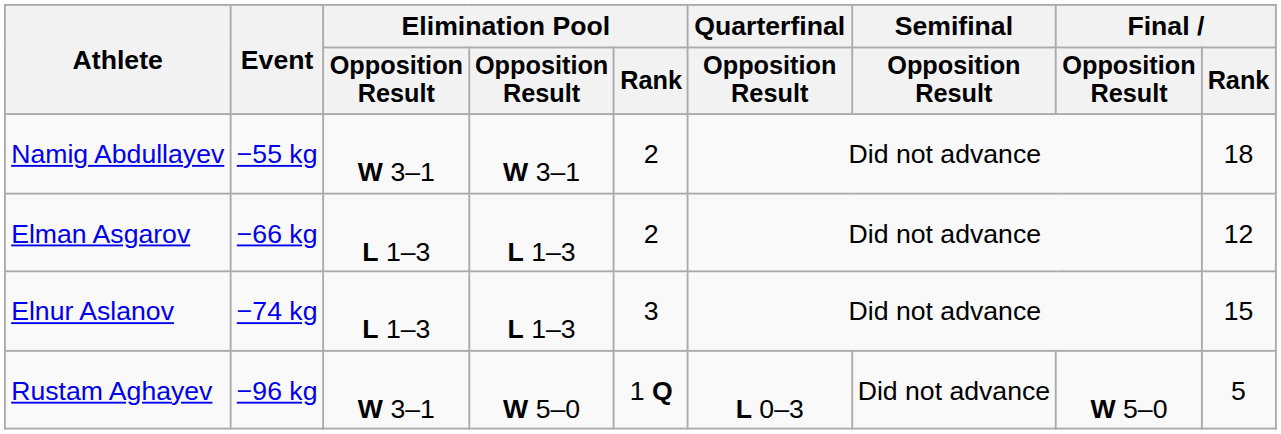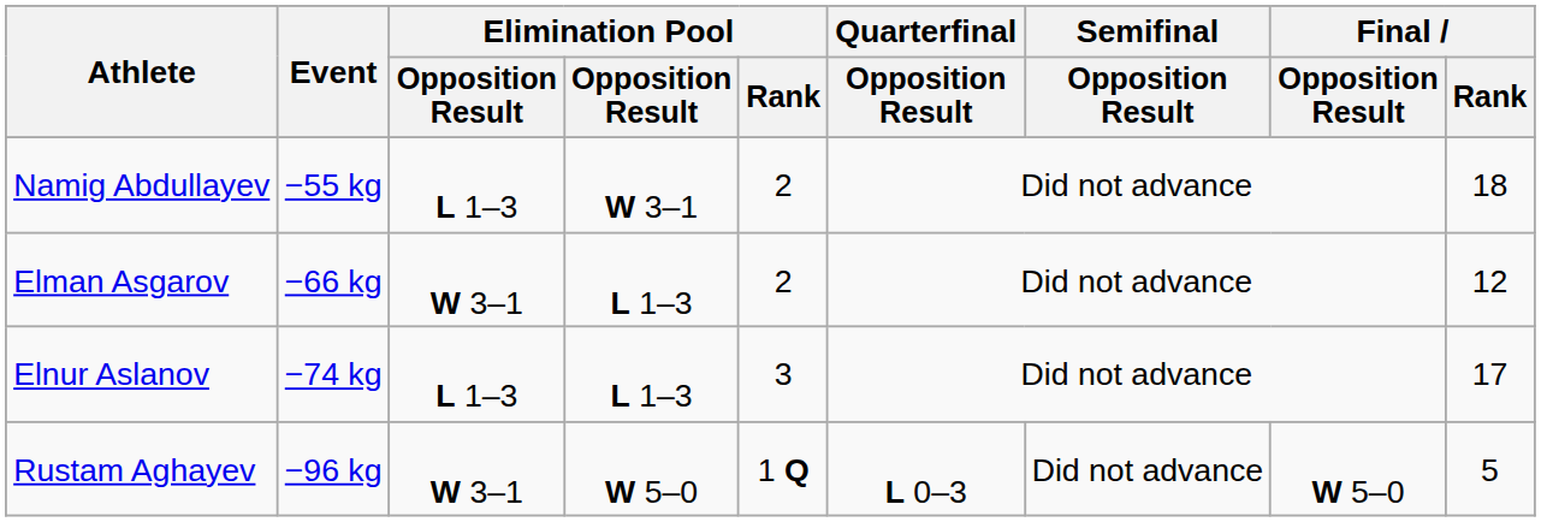Namig Abdullayev | column 3: W 3–1 -> L 1–3
Elman Asgarov | column 3: L 1–3 -> W 3–1
Elnur Aslanov | Final / Rank: 15 -> 17
